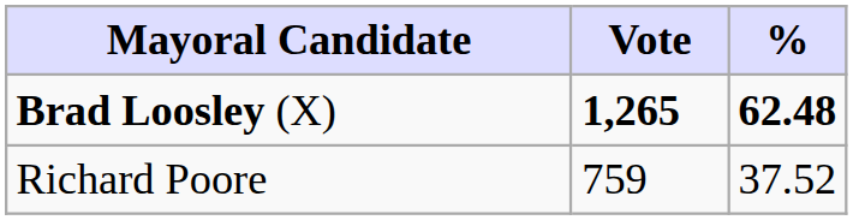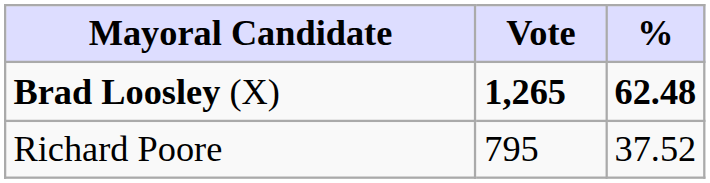Richard Poore | Vote: 759 -> 795
